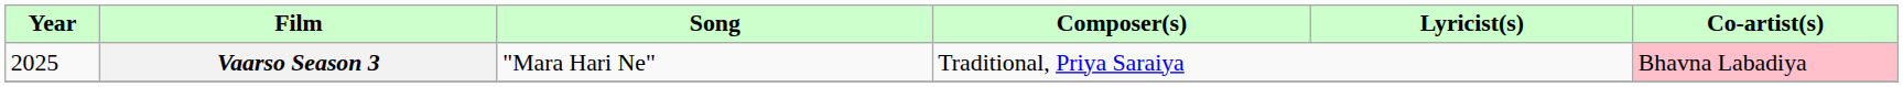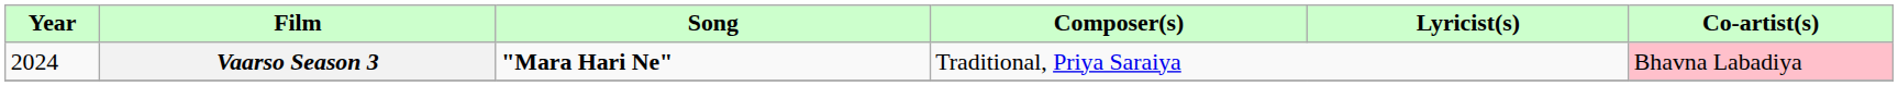Vaarso Season 3 | Year: 2025 -> 2024
Vaarso Season 3 | Song: normal -> bold
